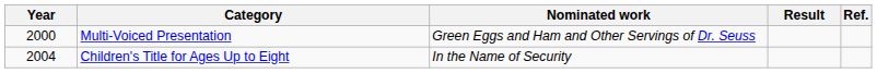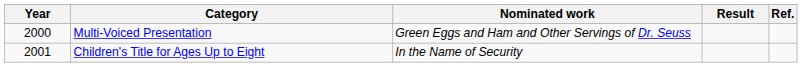Children's Title for Ages Up to Eight | Year: 2004 -> 2001
